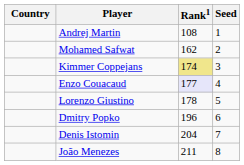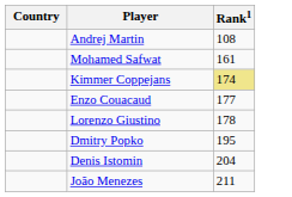- column: Seed | 1 | 2 | 3 | 4 | 5 | 6 | 7 | 8
Mohamed Safwat | Rank1: 162 -> 161
Enzo Couacaud | Rank1: lavender background -> no background
Dmitry Popko | Rank1: 196 -> 195
